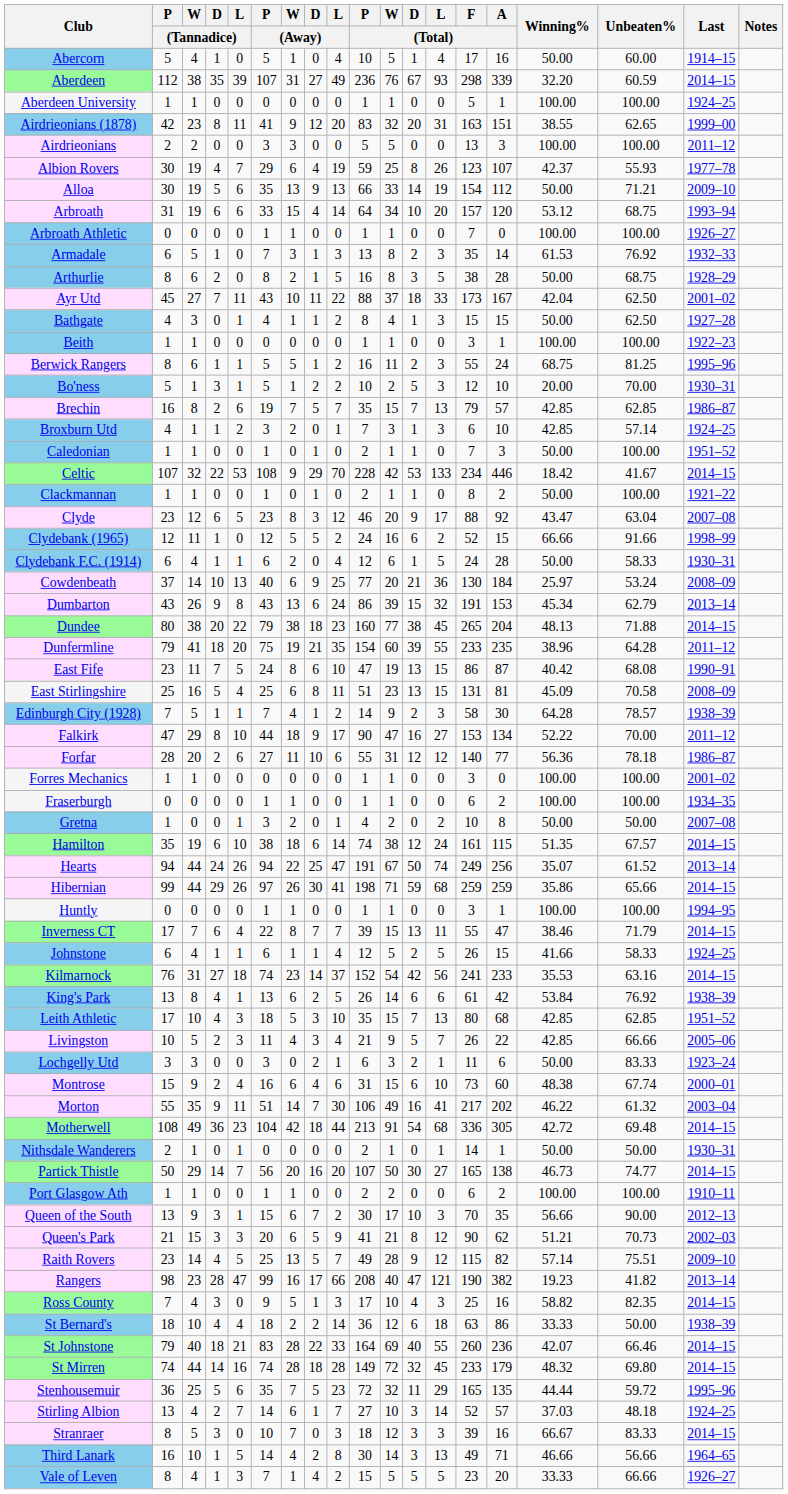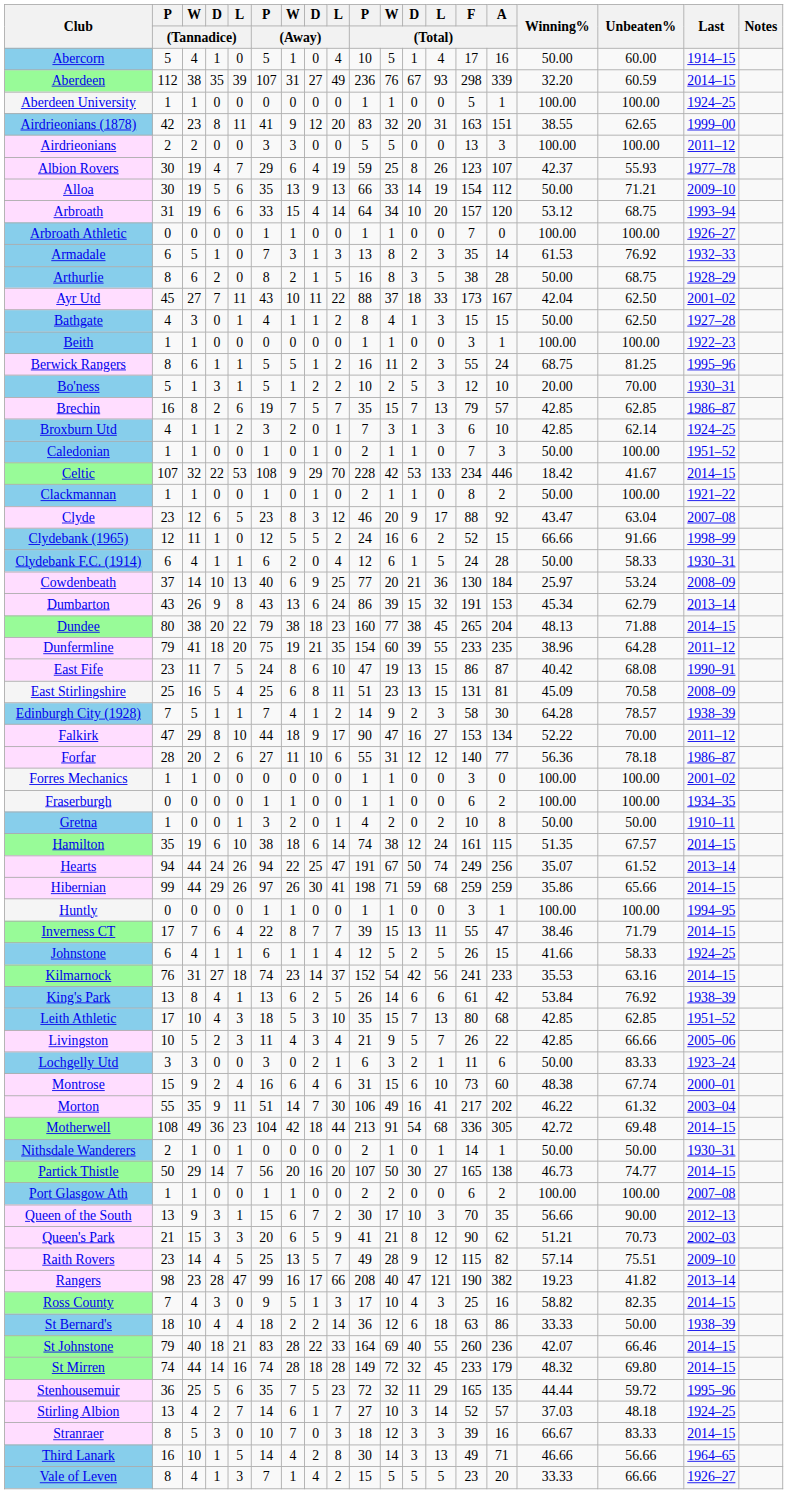Broxburn Utd | Unbeaten%: 57.14 -> 62.14
Gretna | Last: 2007–08 -> 1910–11
Port Glasgow Ath | Last: 1910–11 -> 2007–08
